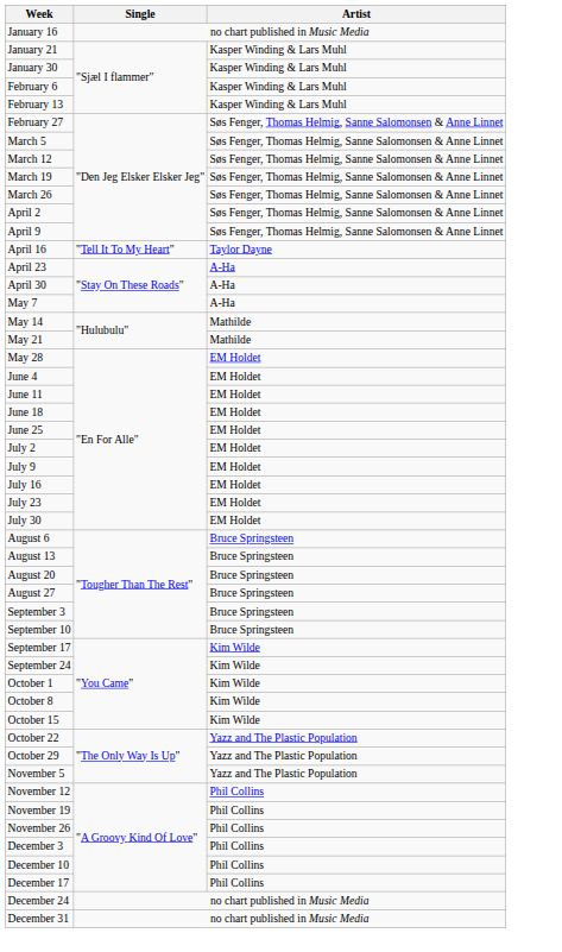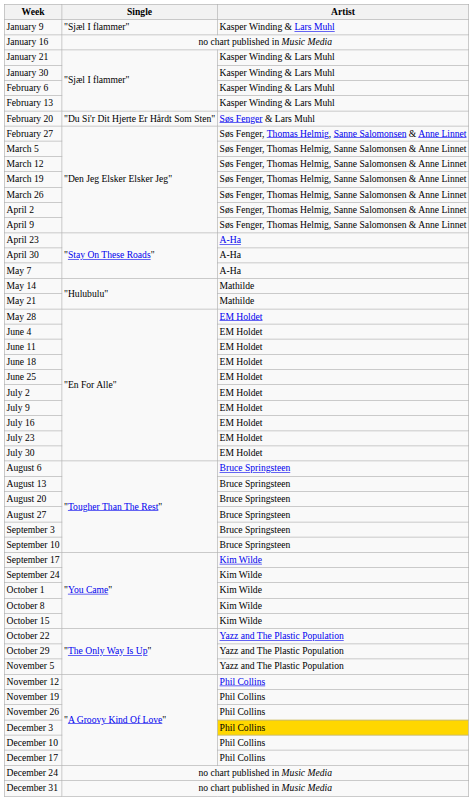+ row: January 9 | "Sjæl I flammer" | Kasper Winding & Lars Muhl
+ row: February 20 | "Du Si'r Dit Hjerte Er Hårdt Som Sten" | Søs Fenger & Lars Muhl
- row: April 16 | "Tell It To My Heart" | Taylor Dayne
December 3 | Artist: no background -> gold background
